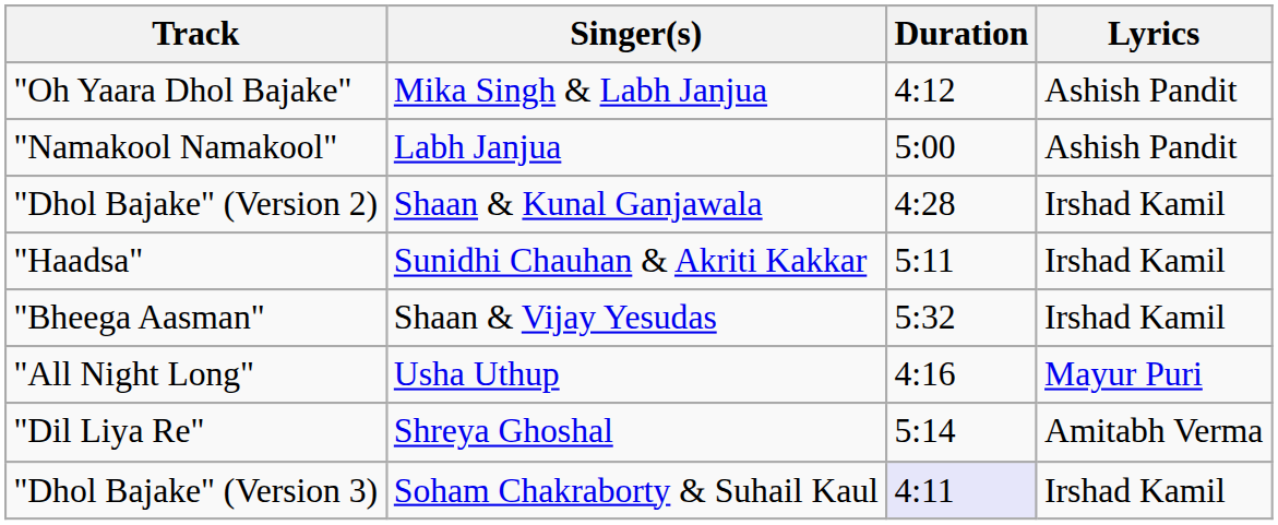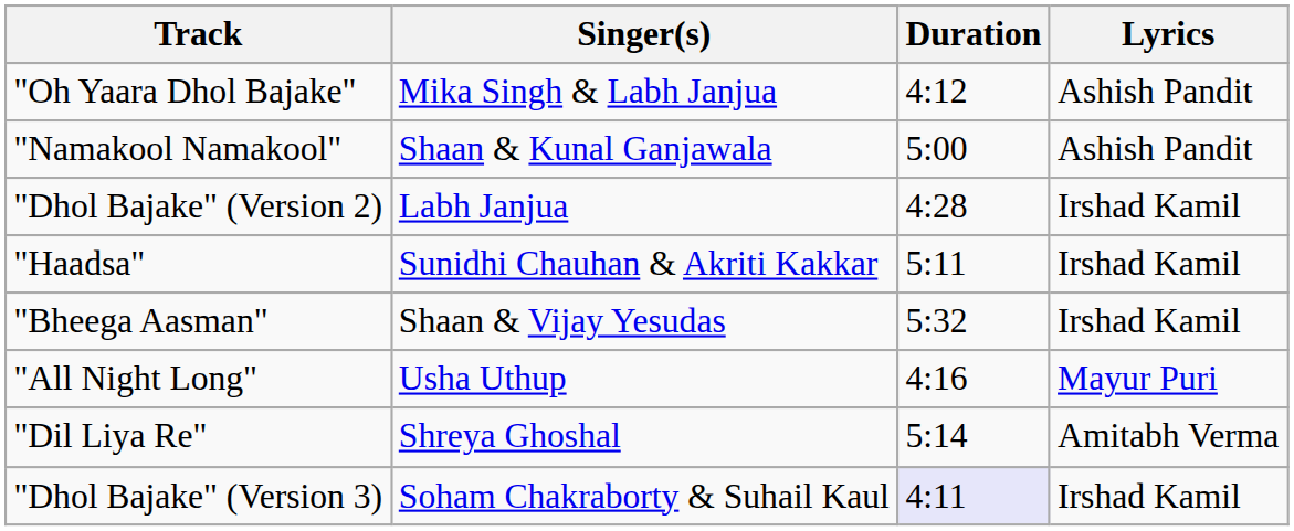"Namakool Namakool" | Singer(s): Labh Janjua -> Shaan & Kunal Ganjawala
"Dhol Bajake" (Version 2) | Singer(s): Shaan & Kunal Ganjawala -> Labh Janjua
